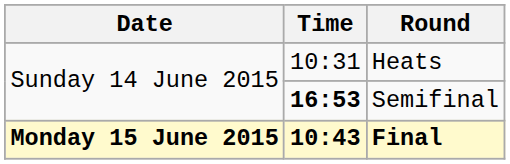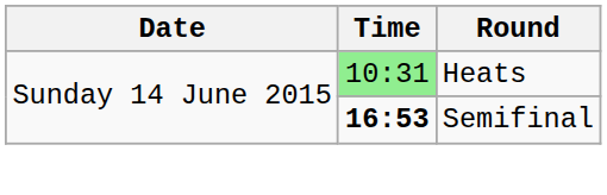Heats | Time: no background -> lightgreen background
- row: Monday 15 June 2015 | 10:43 | Final
